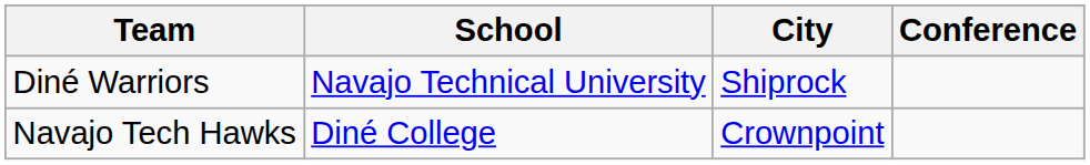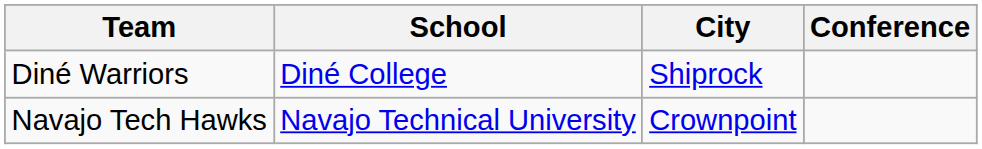Diné Warriors | School: Navajo Technical University -> Diné College
Navajo Tech Hawks | School: Diné College -> Navajo Technical University
